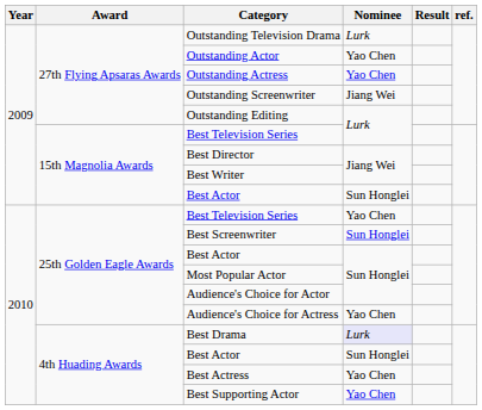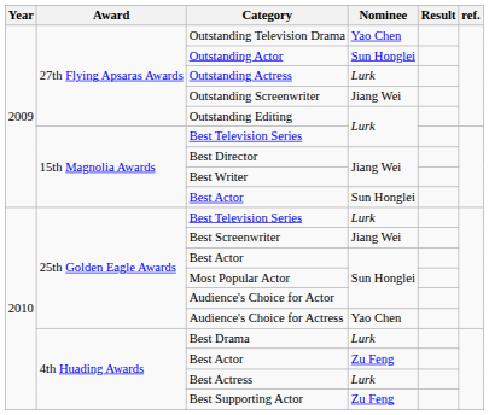Outstanding Television Drama | Nominee: Lurk -> Yao Chen
Outstanding Actor | Nominee: Yao Chen -> Sun Honglei
Outstanding Actress | Nominee: Yao Chen -> Lurk
25th Golden Eagle Awards / Best Television Series | Nominee: Yao Chen -> Lurk
Best Screenwriter | Nominee: Sun Honglei -> Jiang Wei
Best Drama | Nominee: lavender background -> no background
4th Huading Awards / Best Actor | Nominee: Sun Honglei -> Zu Feng
Best Actress | Nominee: Yao Chen -> Lurk
Best Supporting Actor | Nominee: Yao Chen -> Zu Feng
